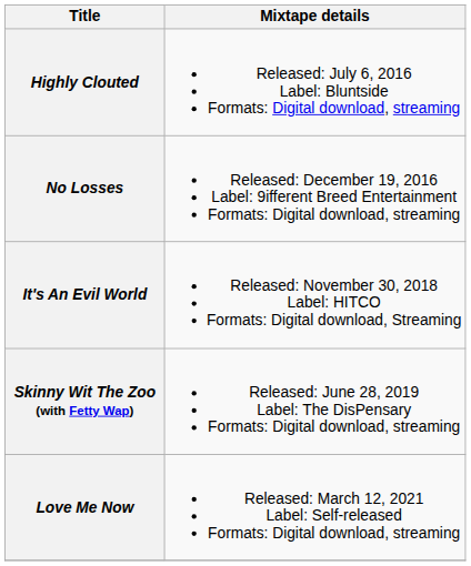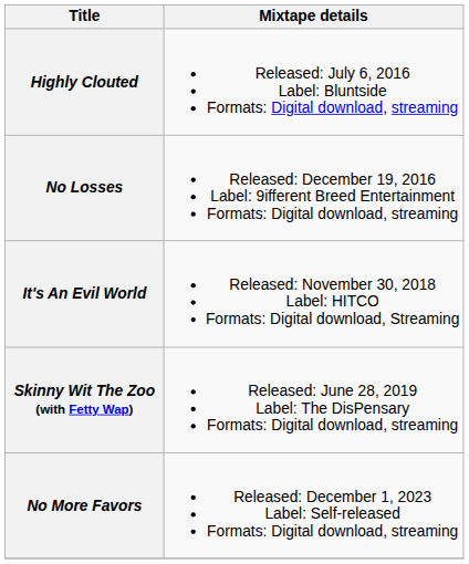- row: Love Me Now | Released: March 12, 2021 Label: Self-released Formats: Digital download, streaming
+ row: No More Favors | Released: December 1, 2023 Label: Self-released Formats: Digital download, streaming
